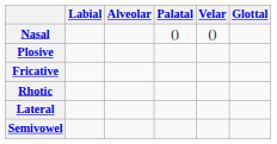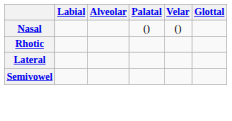- row: Plosive
- row: Fricative
